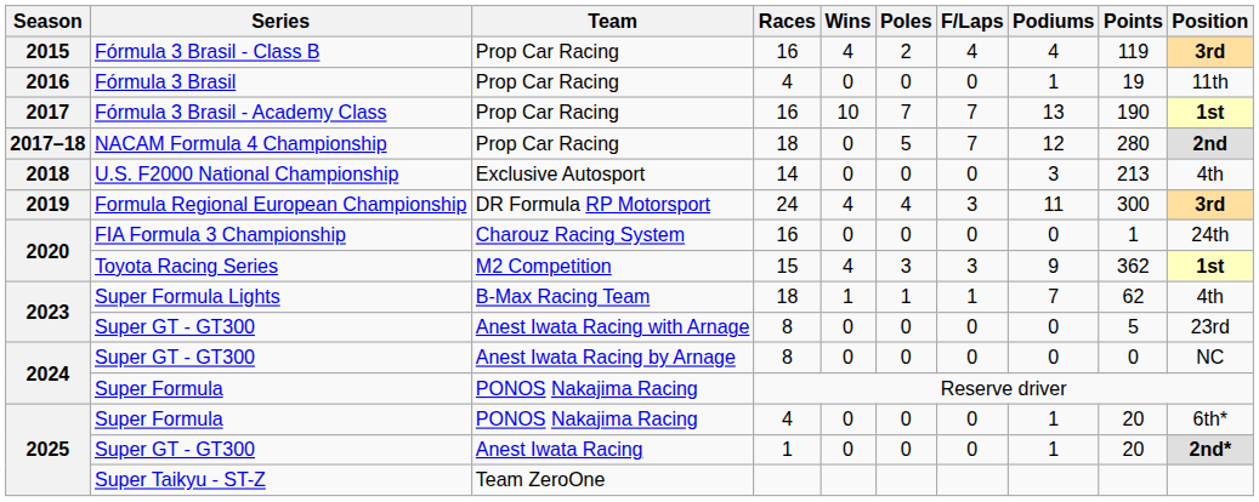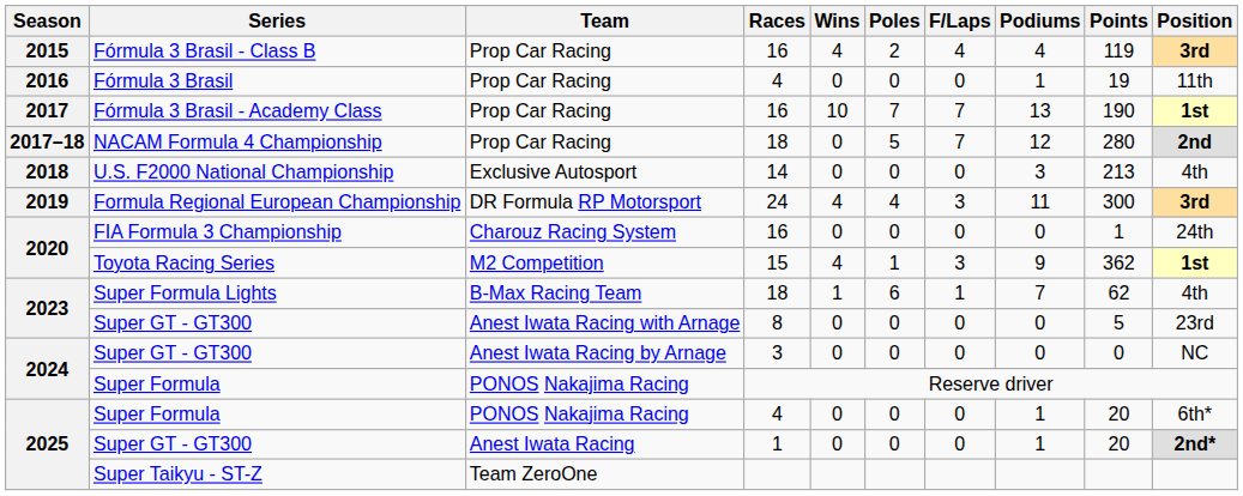Toyota Racing Series | Poles: 3 -> 1
Super Formula Lights | Poles: 1 -> 6
2024 / Super GT - GT300 | Races: 8 -> 3
